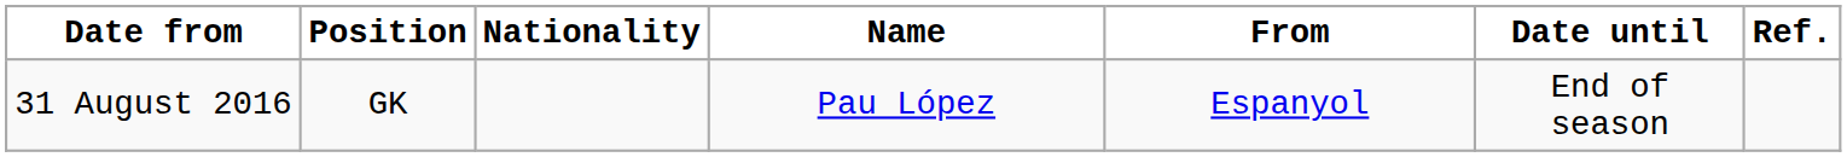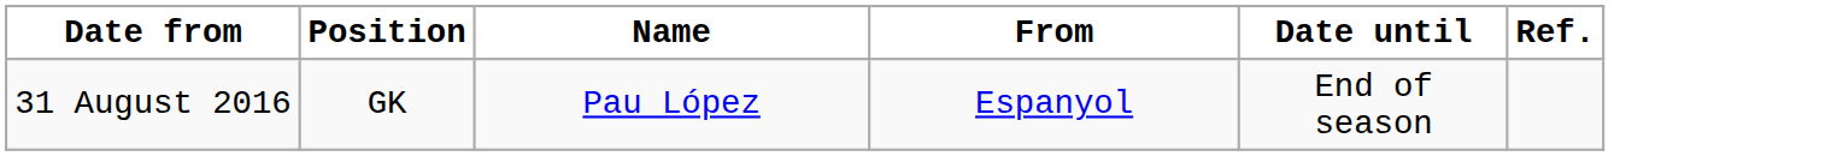- column: Nationality
